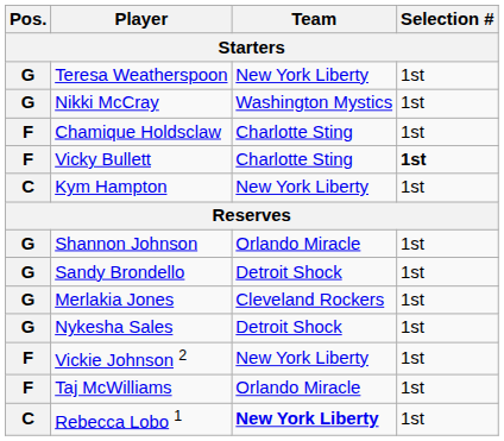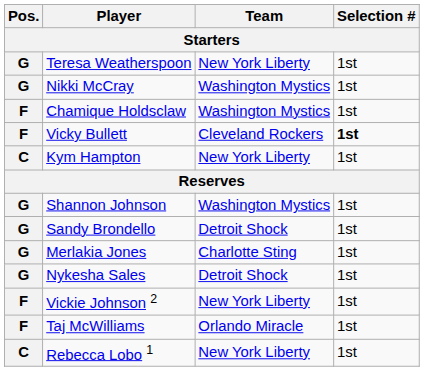Chamique Holdsclaw | Team: Charlotte Sting -> Washington Mystics
Vicky Bullett | Team: Charlotte Sting -> Cleveland Rockers
Shannon Johnson | Team: Orlando Miracle -> Washington Mystics
Merlakia Jones | Team: Cleveland Rockers -> Charlotte Sting
Rebecca Lobo 1 | Team: bold -> normal
